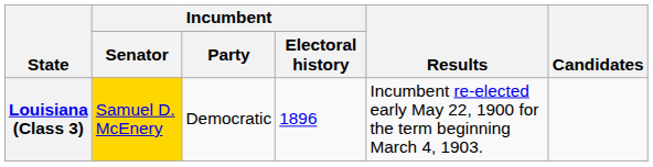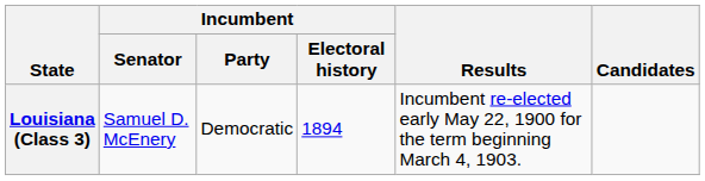Louisiana (Class 3) | Incumbent / Senator: gold background -> no background
Louisiana (Class 3) | Incumbent / Electoral history: 1896 -> 1894
